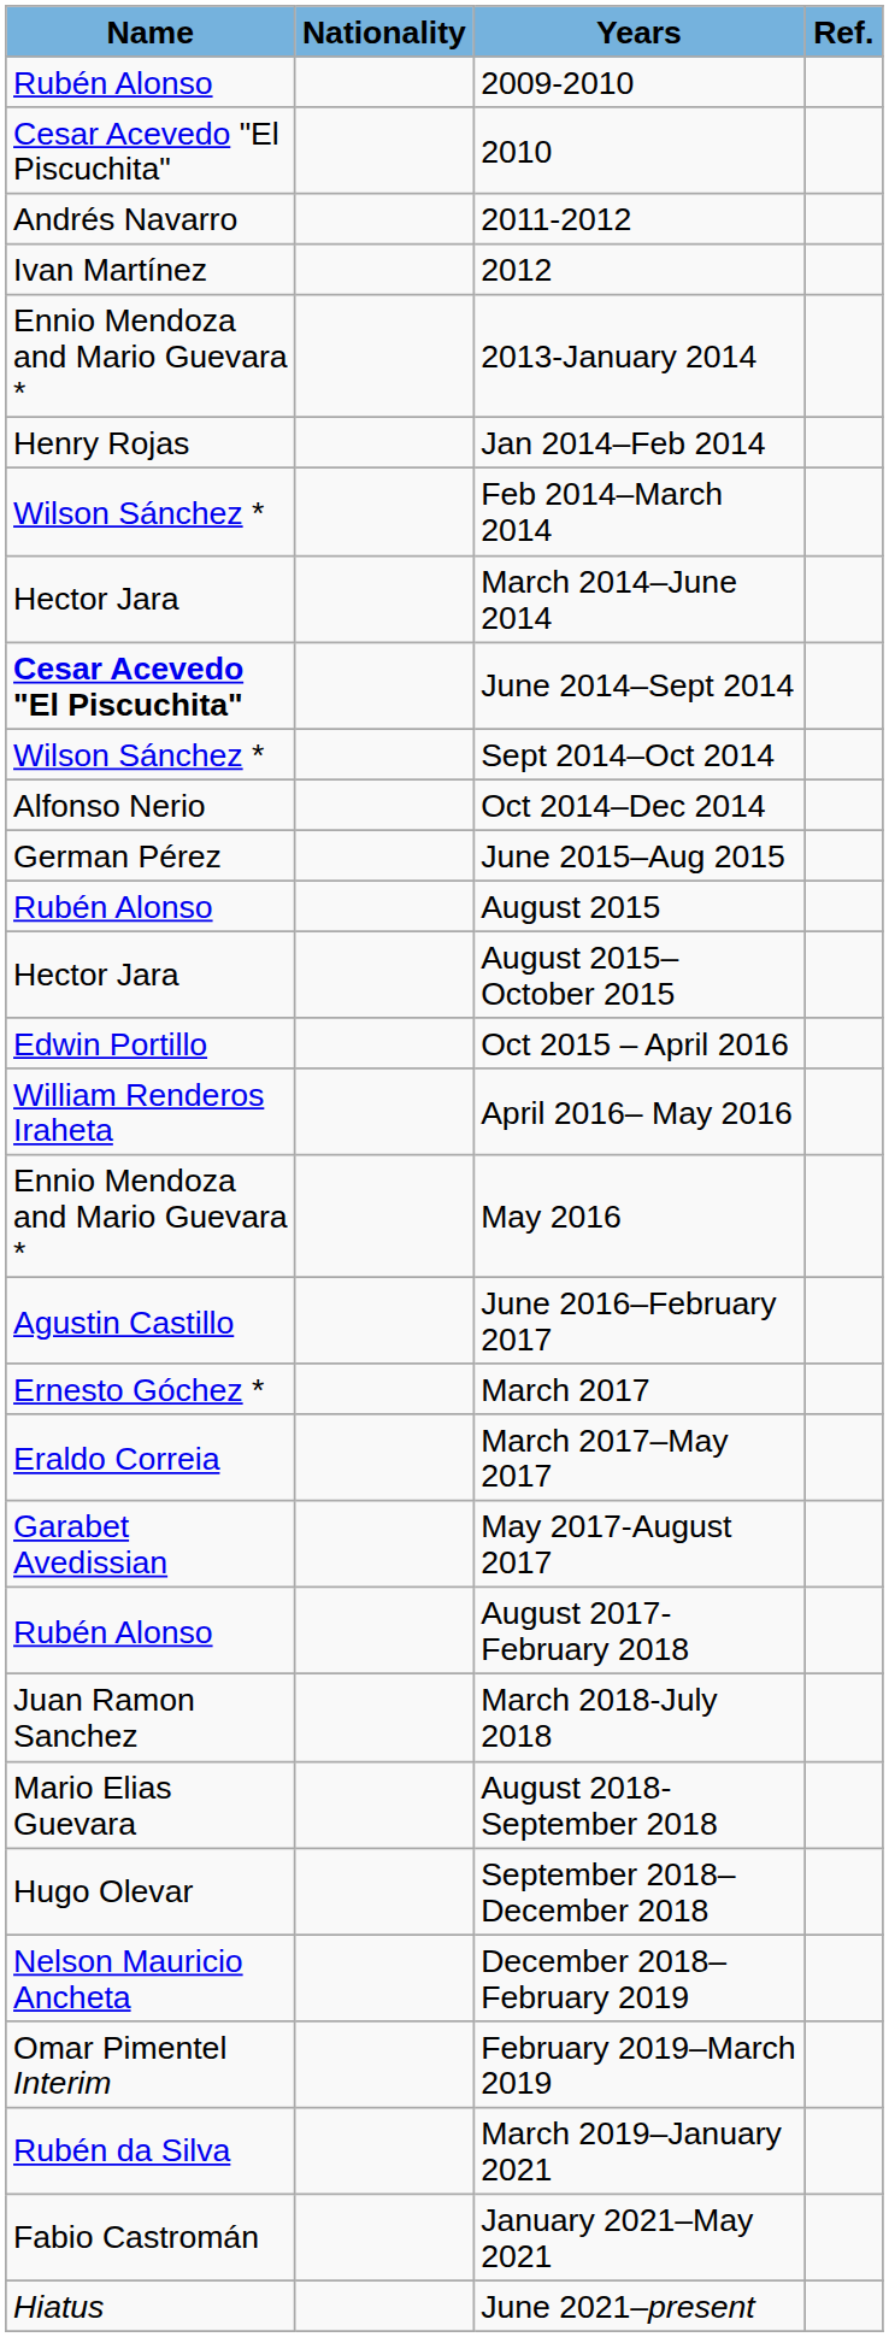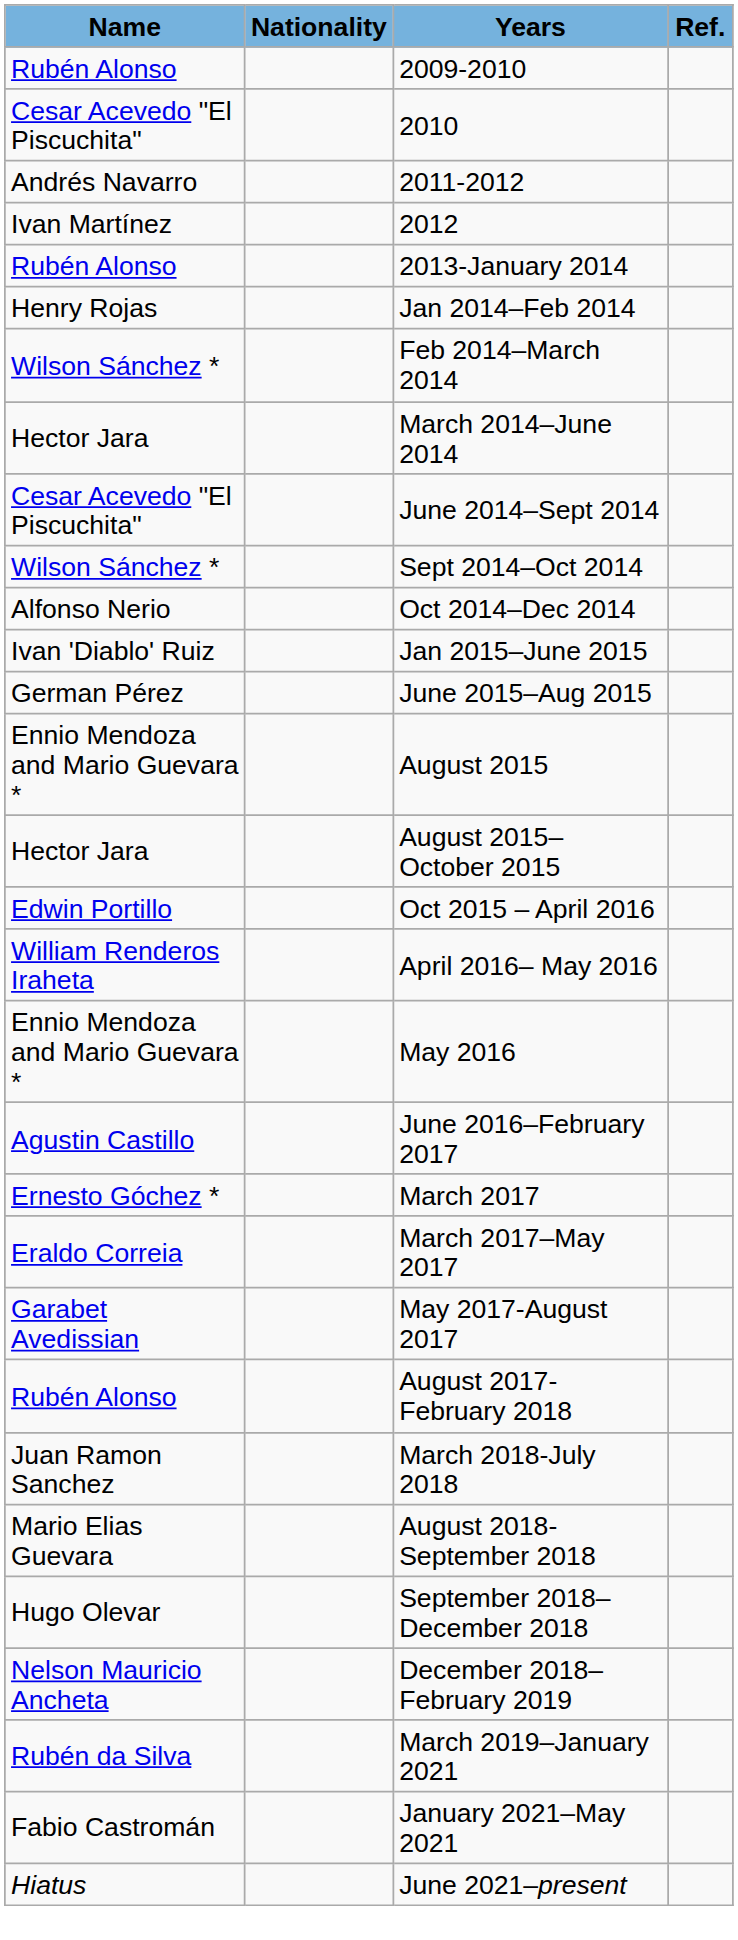2013-January 2014 | Name: Ennio Mendoza and Mario Guevara * -> Rubén Alonso
June 2014–Sept 2014 | Name: bold -> normal
+ row: Ivan 'Diablo' Ruiz | Jan 2015–June 2015
August 2015 | Name: Rubén Alonso -> Ennio Mendoza and Mario Guevara *
- row: Omar Pimentel Interim | February 2019–March 2019
